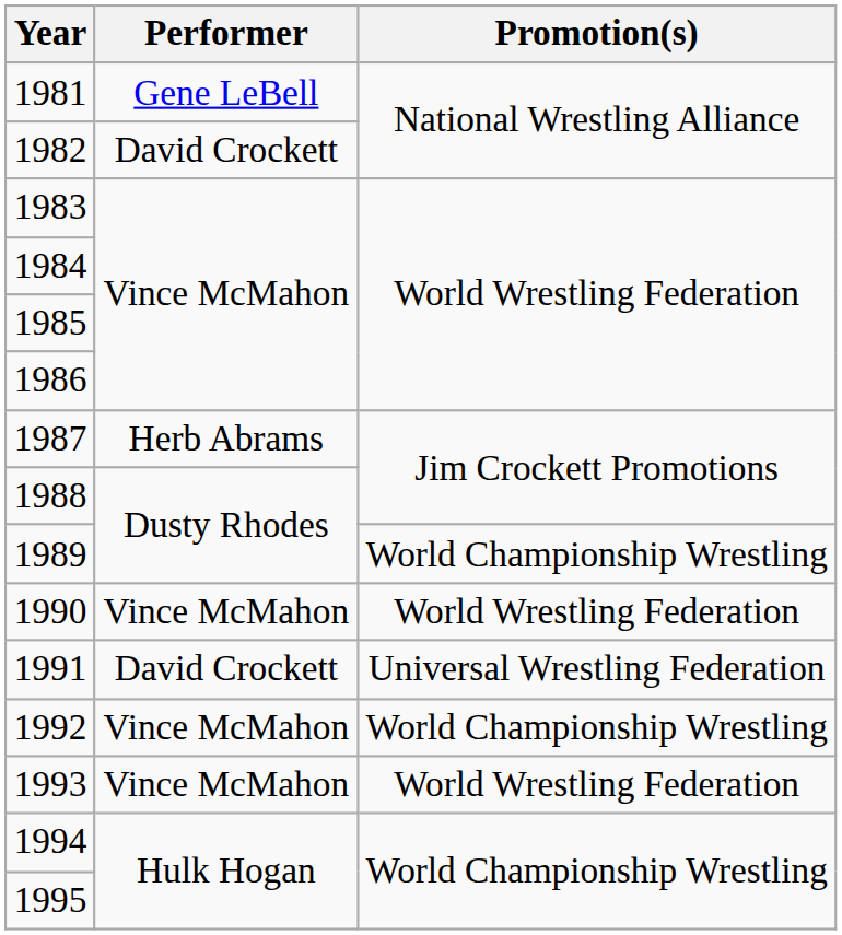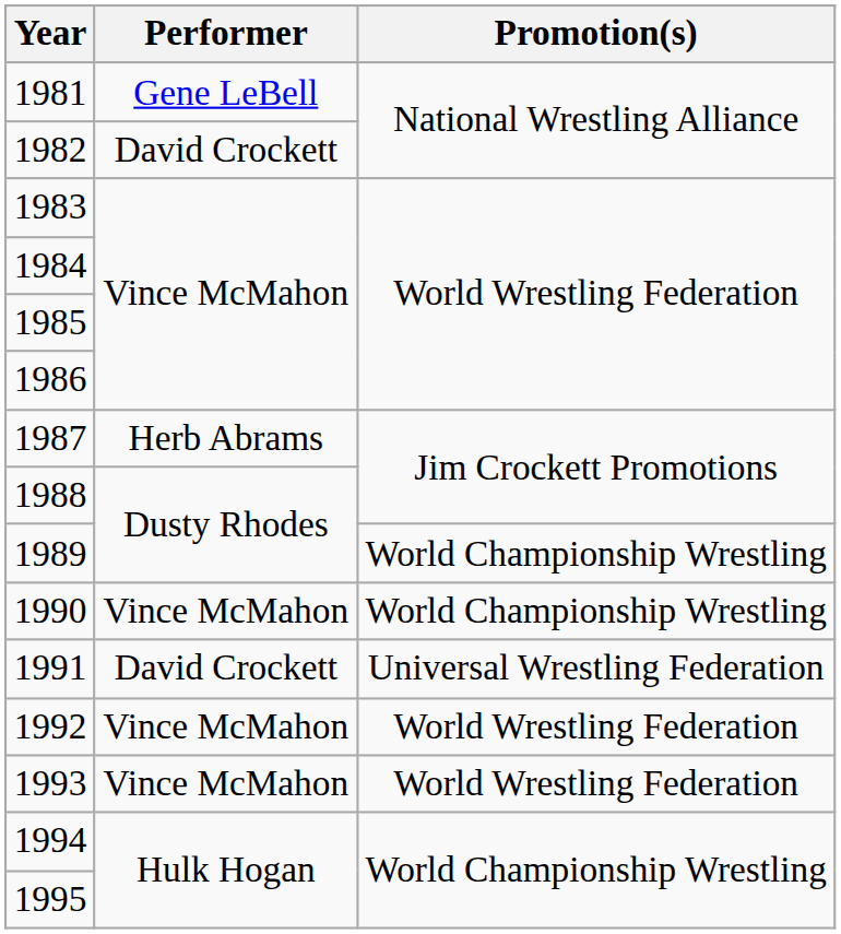1990 | Promotion(s): World Wrestling Federation -> World Championship Wrestling
1992 | Promotion(s): World Championship Wrestling -> World Wrestling Federation
